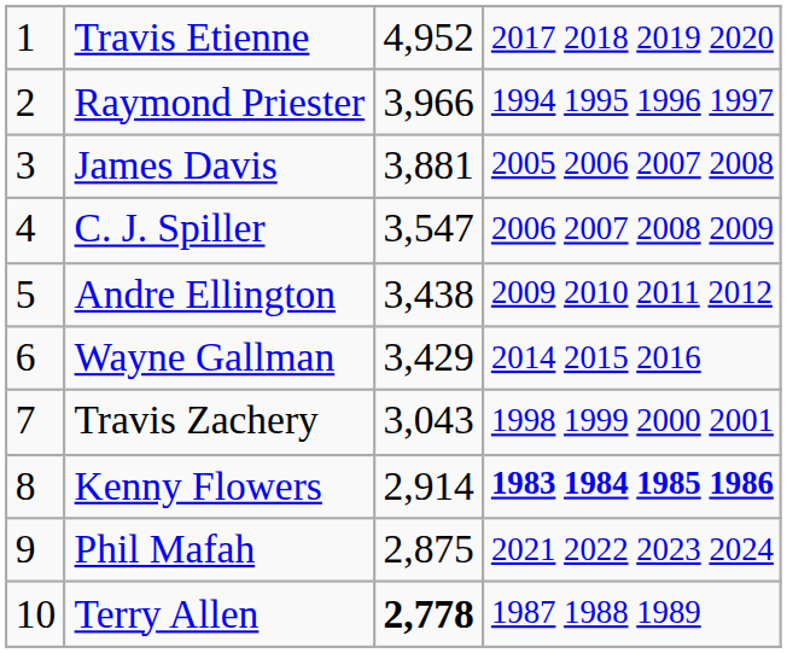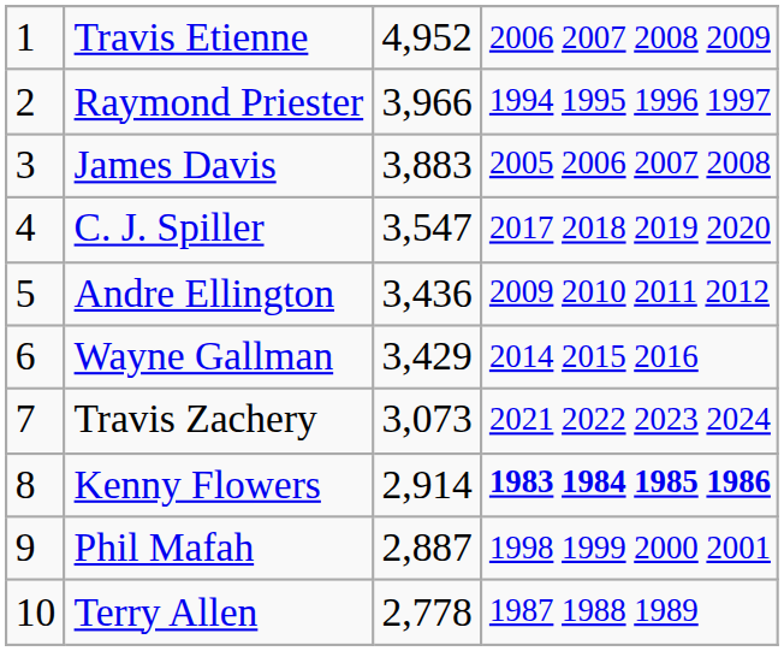Travis Etienne | column 4: 2017 2018 2019 2020 -> 2006 2007 2008 2009
James Davis | column 3: 3,881 -> 3,883
C. J. Spiller | column 4: 2006 2007 2008 2009 -> 2017 2018 2019 2020
Andre Ellington | column 3: 3,438 -> 3,436
Travis Zachery | column 3: 3,043 -> 3,073
Travis Zachery | column 4: 1998 1999 2000 2001 -> 2021 2022 2023 2024
Phil Mafah | column 3: 2,875 -> 2,887
Phil Mafah | column 4: 2021 2022 2023 2024 -> 1998 1999 2000 2001
Terry Allen | column 3: bold -> normal
